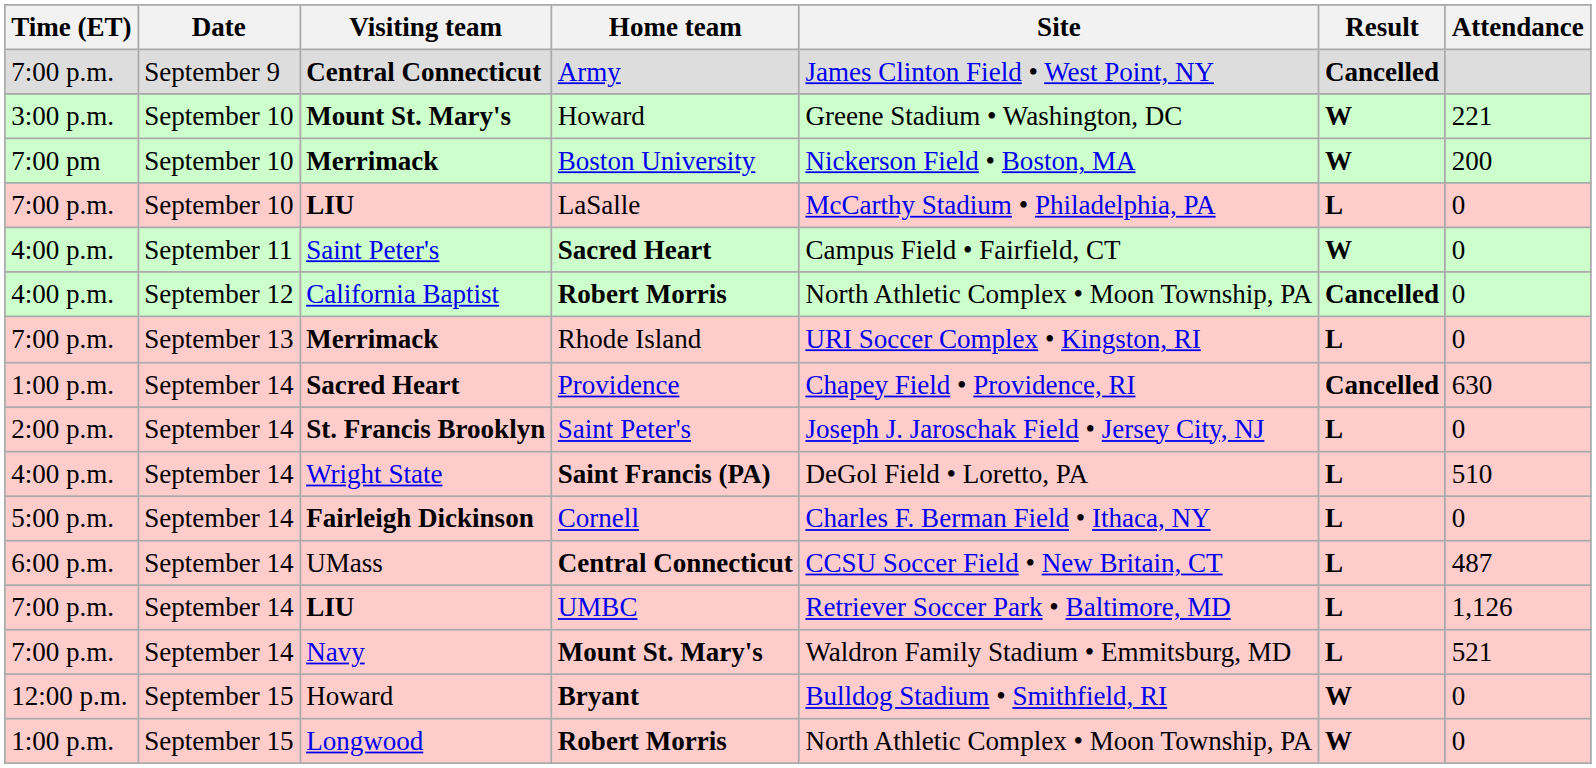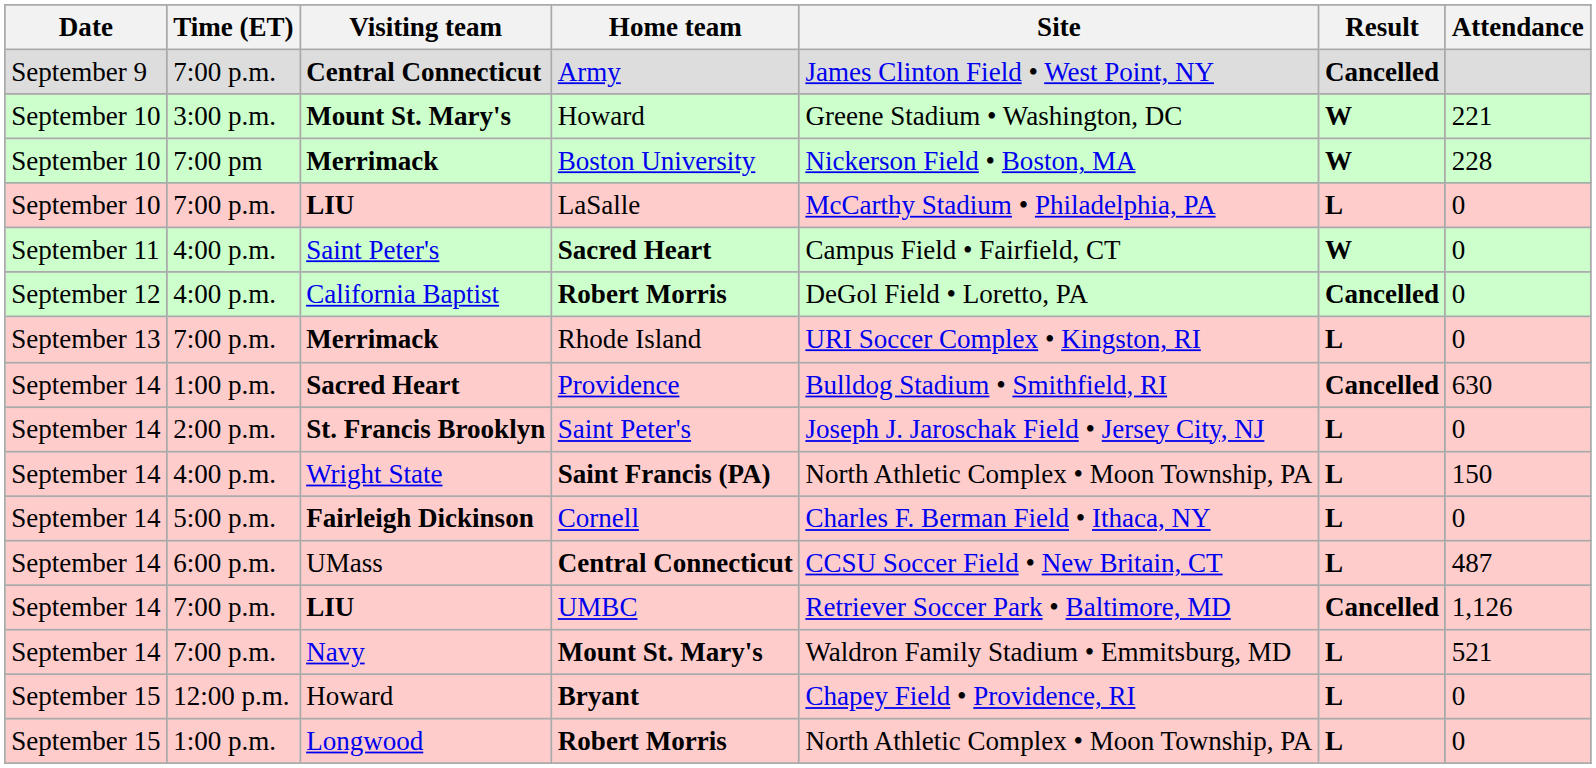columns swapped: Date <-> Time (ET)
Boston University | Attendance: 200 -> 228
California Baptist / Robert Morris | Site: North Athletic Complex • Moon Township, PA -> DeGol Field • Loretto, PA
Providence | Site: Chapey Field • Providence, RI -> Bulldog Stadium • Smithfield, RI
Saint Francis (PA) | Site: DeGol Field • Loretto, PA -> North Athletic Complex • Moon Township, PA
Saint Francis (PA) | Attendance: 510 -> 150
UMBC | Result: L -> Cancelled
Bryant | Site: Bulldog Stadium • Smithfield, RI -> Chapey Field • Providence, RI
Bryant | Result: W -> L
Longwood / Robert Morris | Result: W -> L
